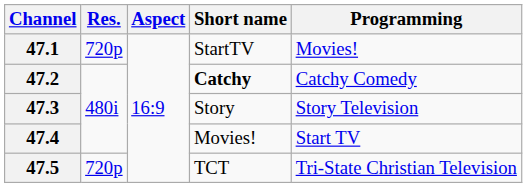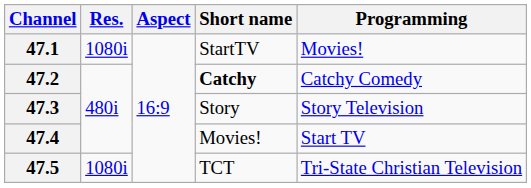47.1 | Res.: 720p -> 1080i
47.5 | Res.: 720p -> 1080i
